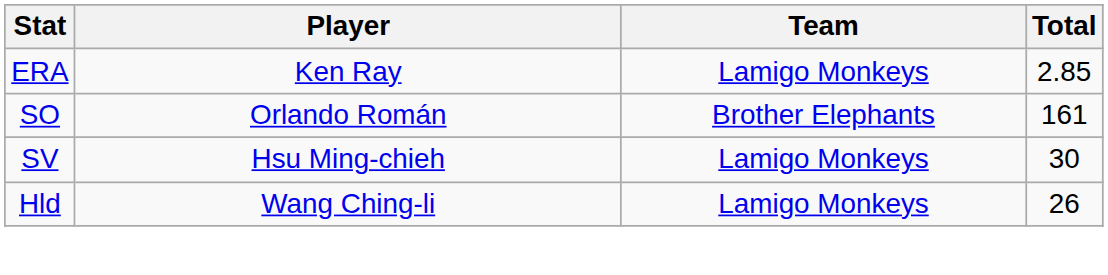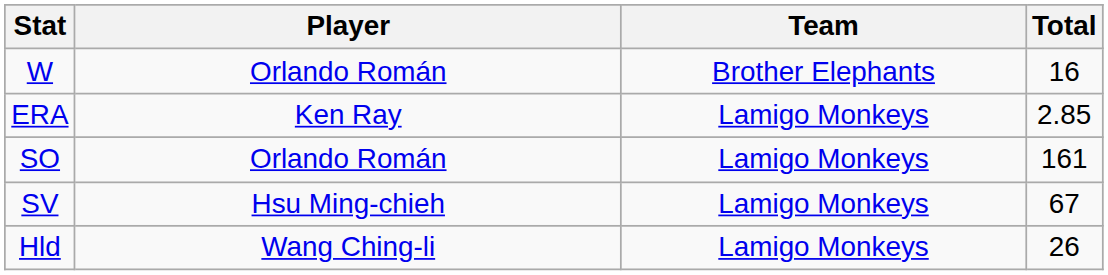+ row: W | Orlando Román | Brother Elephants | 16
SO | Team: Brother Elephants -> Lamigo Monkeys
SV | Total: 30 -> 67
